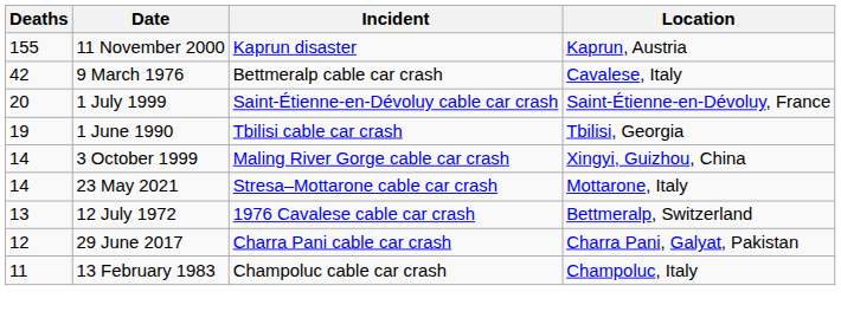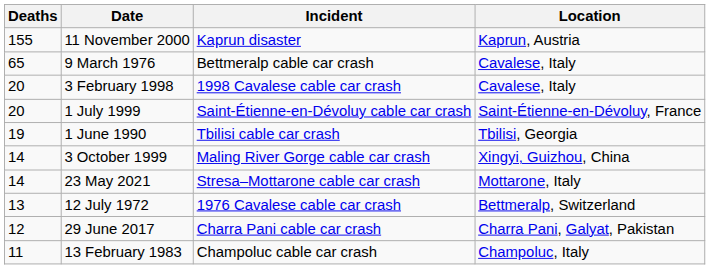9 March 1976 | Deaths: 42 -> 65
+ row: 20 | 3 February 1998 | 1998 Cavalese cable car crash | Cavalese, Italy
